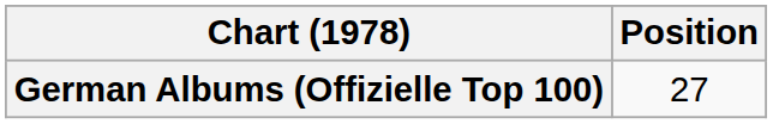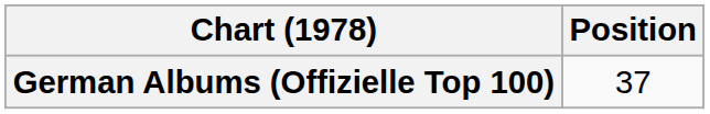German Albums (Offizielle Top 100) | Position: 27 -> 37
